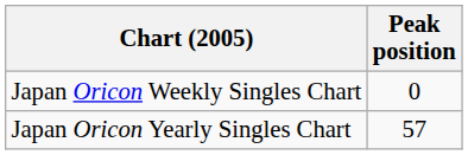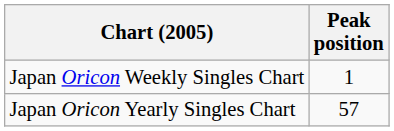Japan Oricon Weekly Singles Chart | Peak position: 0 -> 1
